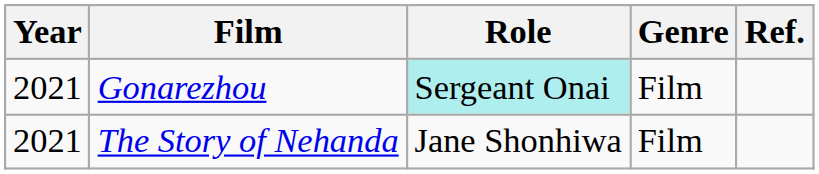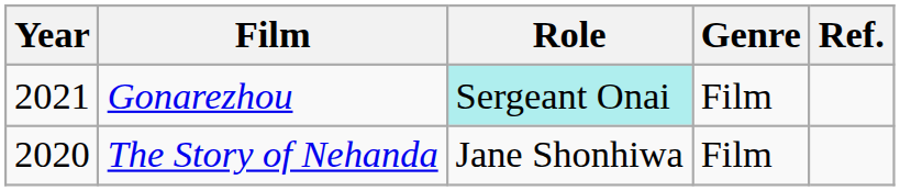The Story of Nehanda | Year: 2021 -> 2020
